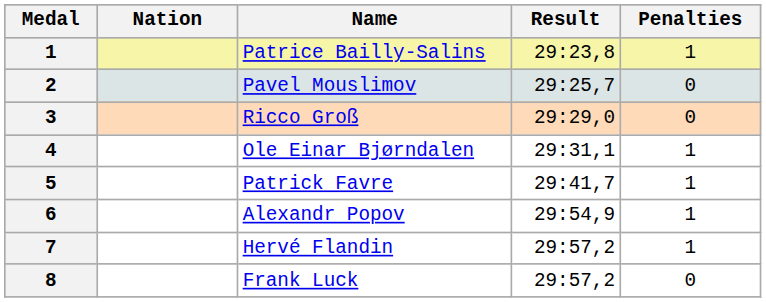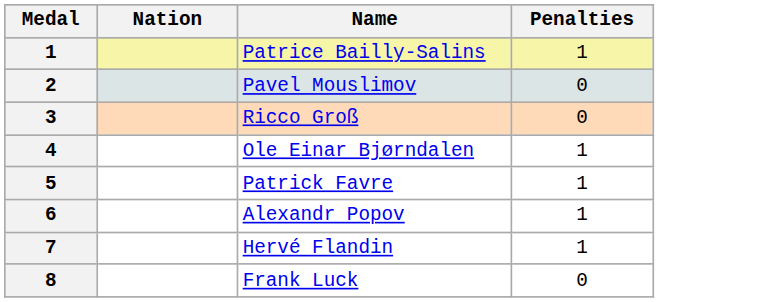- column: Result | 29:23,8 | 29:25,7 | 29:29,0 | 29:31,1 | 29:41,7 | 29:54,9 | 29:57,2 | 29:57,2
